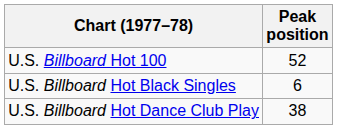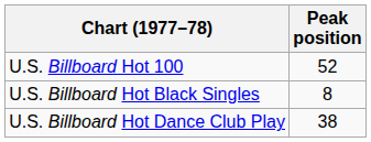U.S. Billboard Hot Black Singles | Peak position: 6 -> 8
